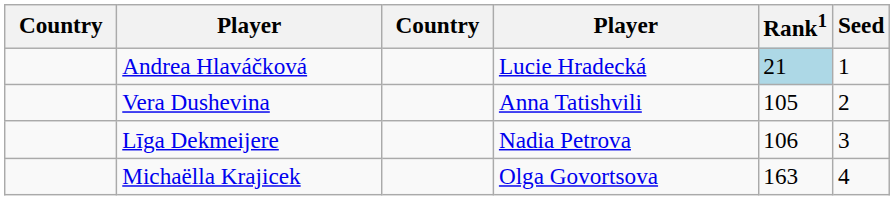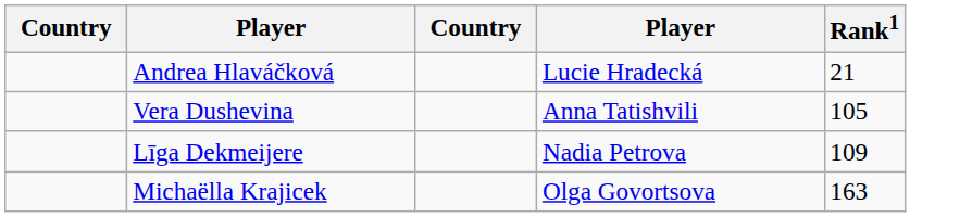- column: Seed | 1 | 2 | 3 | 4
Andrea Hlaváčková | Rank1: lightblue background -> no background
Līga Dekmeijere | Rank1: 106 -> 109
